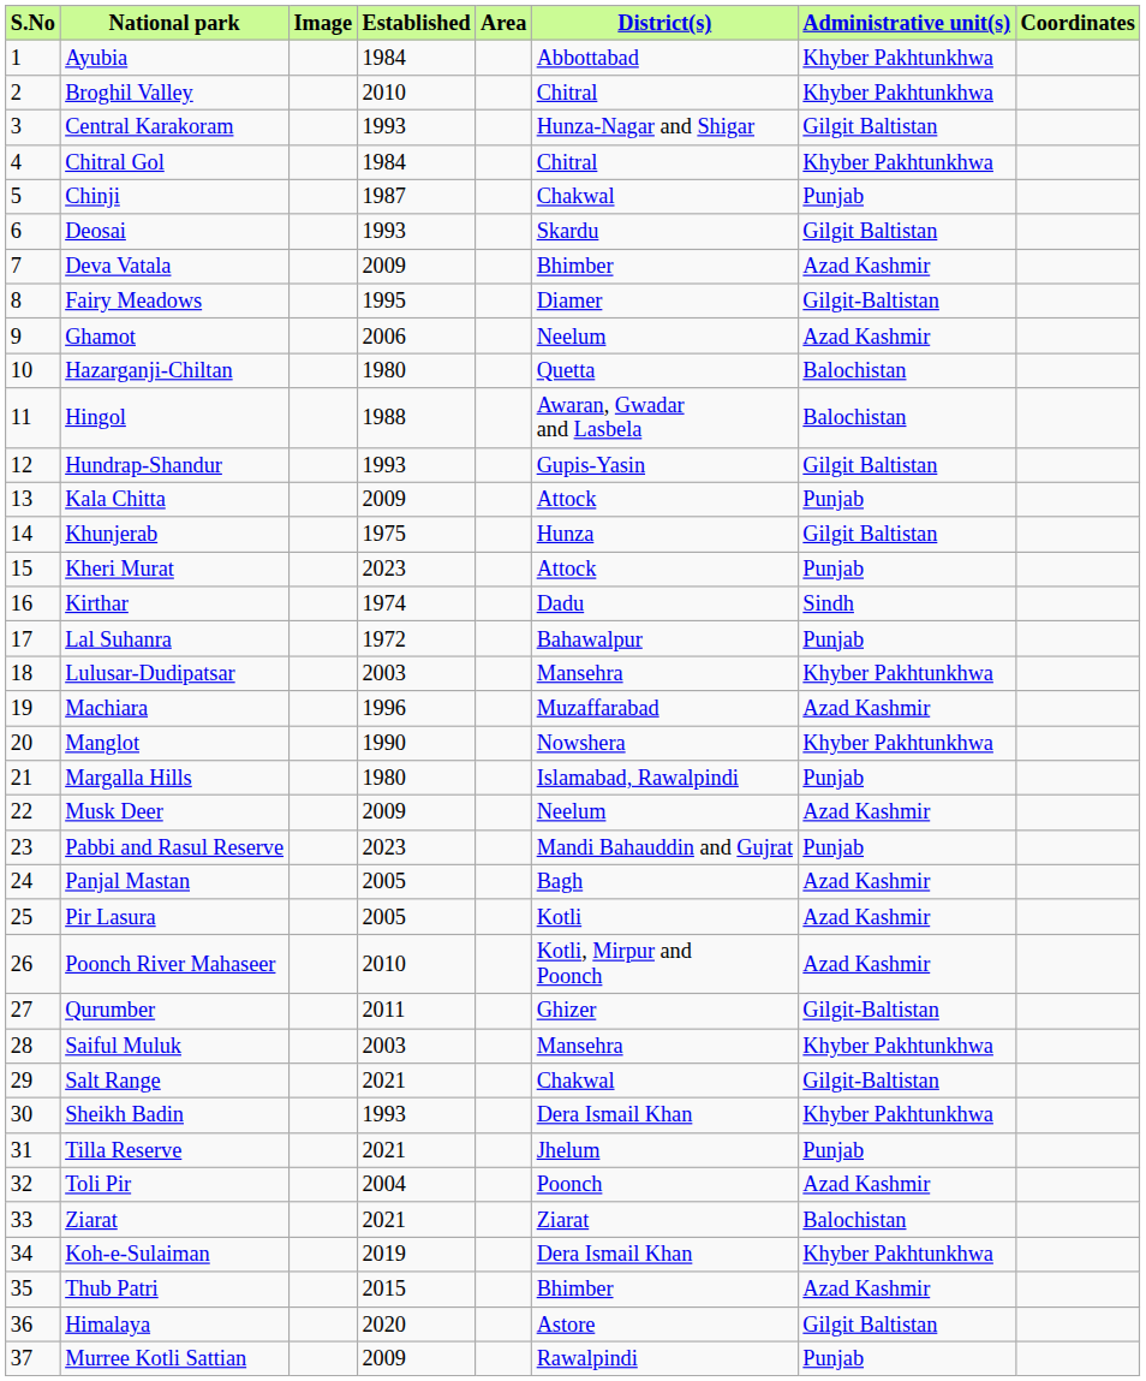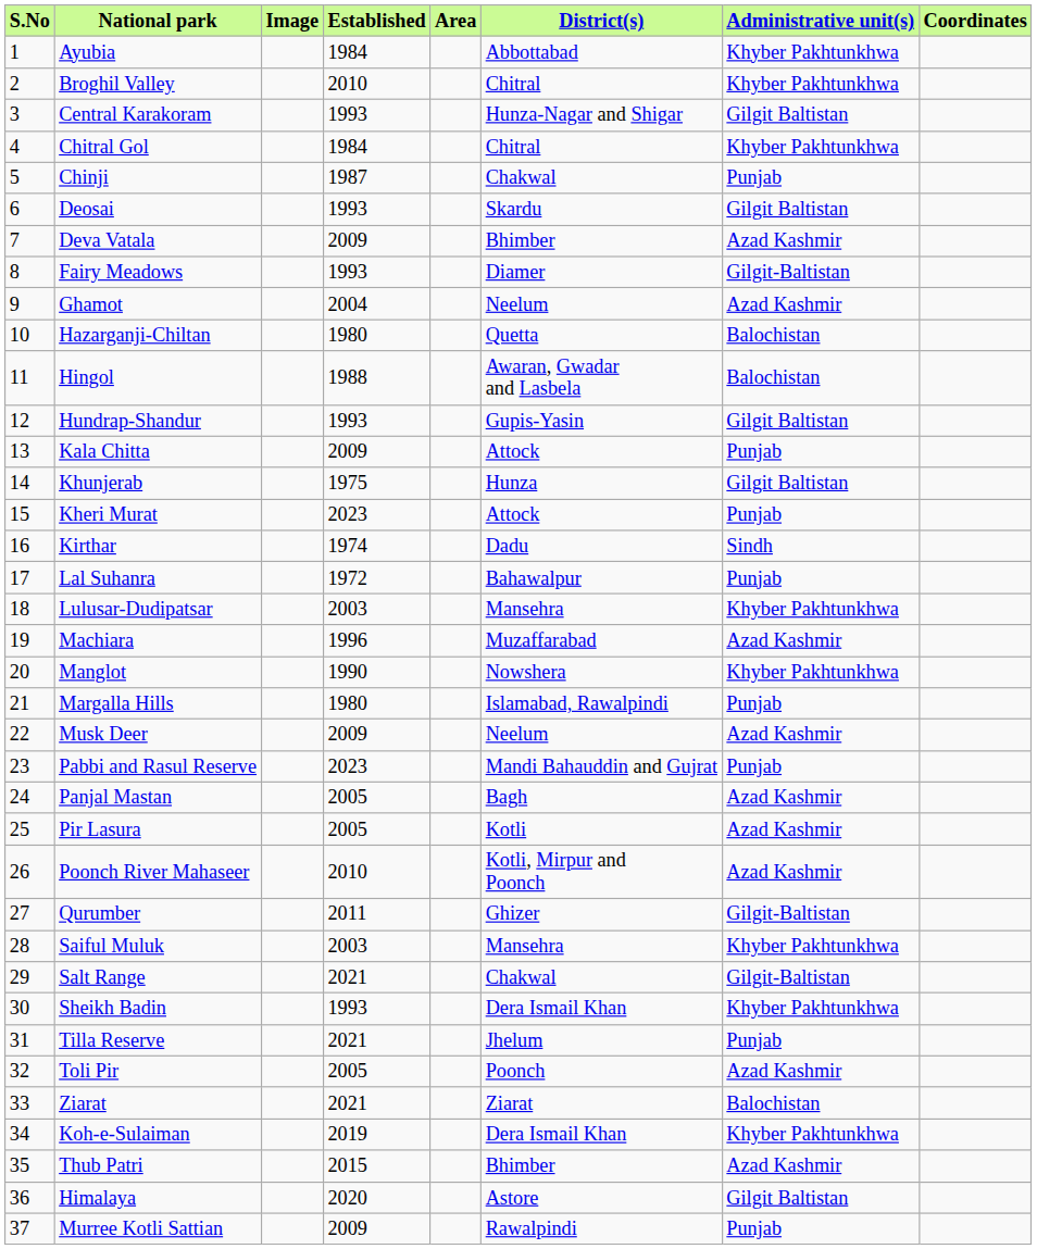Fairy Meadows | Established: 1995 -> 1993
Ghamot | Established: 2006 -> 2004
Toli Pir | Established: 2004 -> 2005
